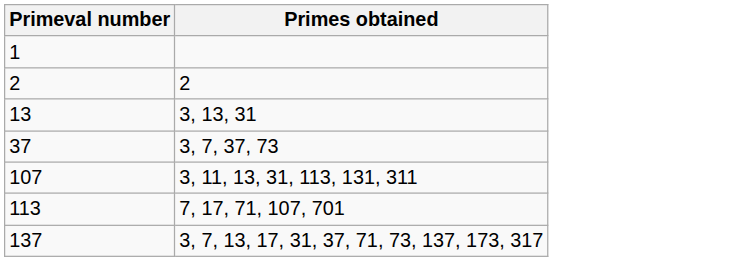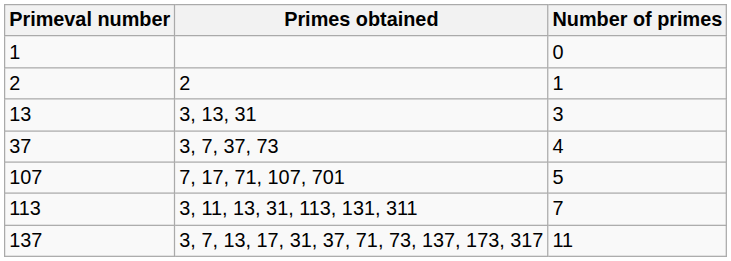+ column: Number of primes | 0 | 1 | 3 | 4 | 5 | 7 | 11
107 | Primes obtained: 3, 11, 13, 31, 113, 131, 311 -> 7, 17, 71, 107, 701
113 | Primes obtained: 7, 17, 71, 107, 701 -> 3, 11, 13, 31, 113, 131, 311
